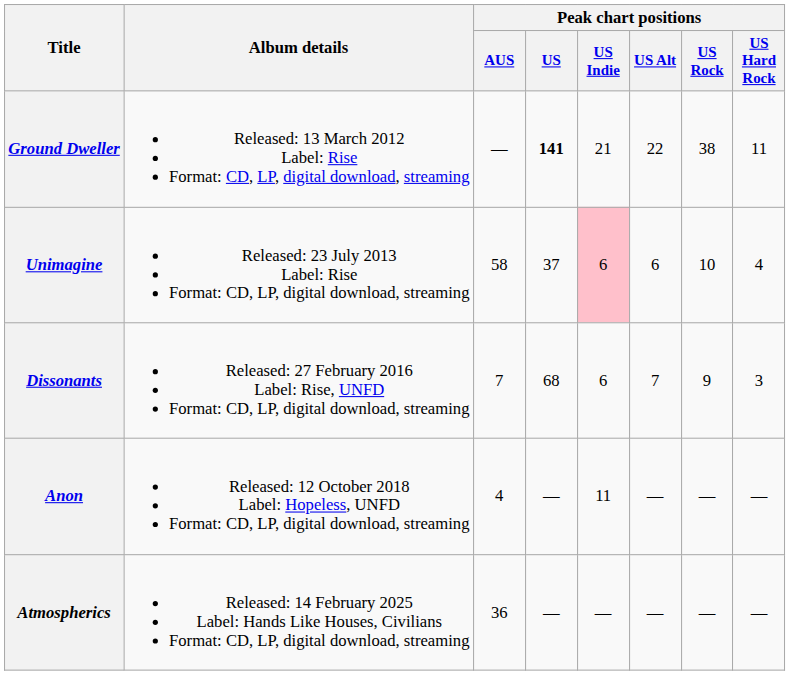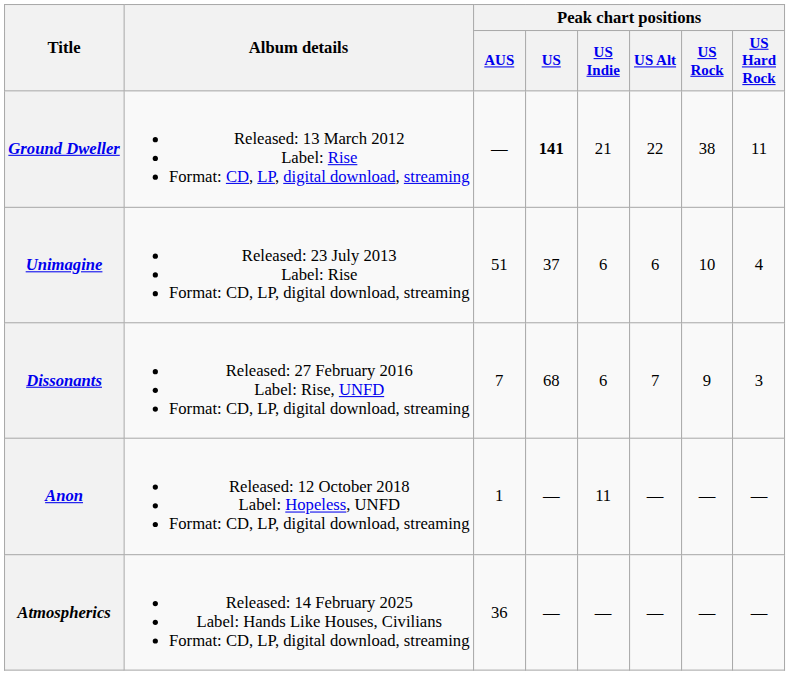Unimagine | Peak chart positions / AUS: 58 -> 51
Unimagine | Peak chart positions / US Indie: pink background -> no background
Anon | Peak chart positions / AUS: 4 -> 1
